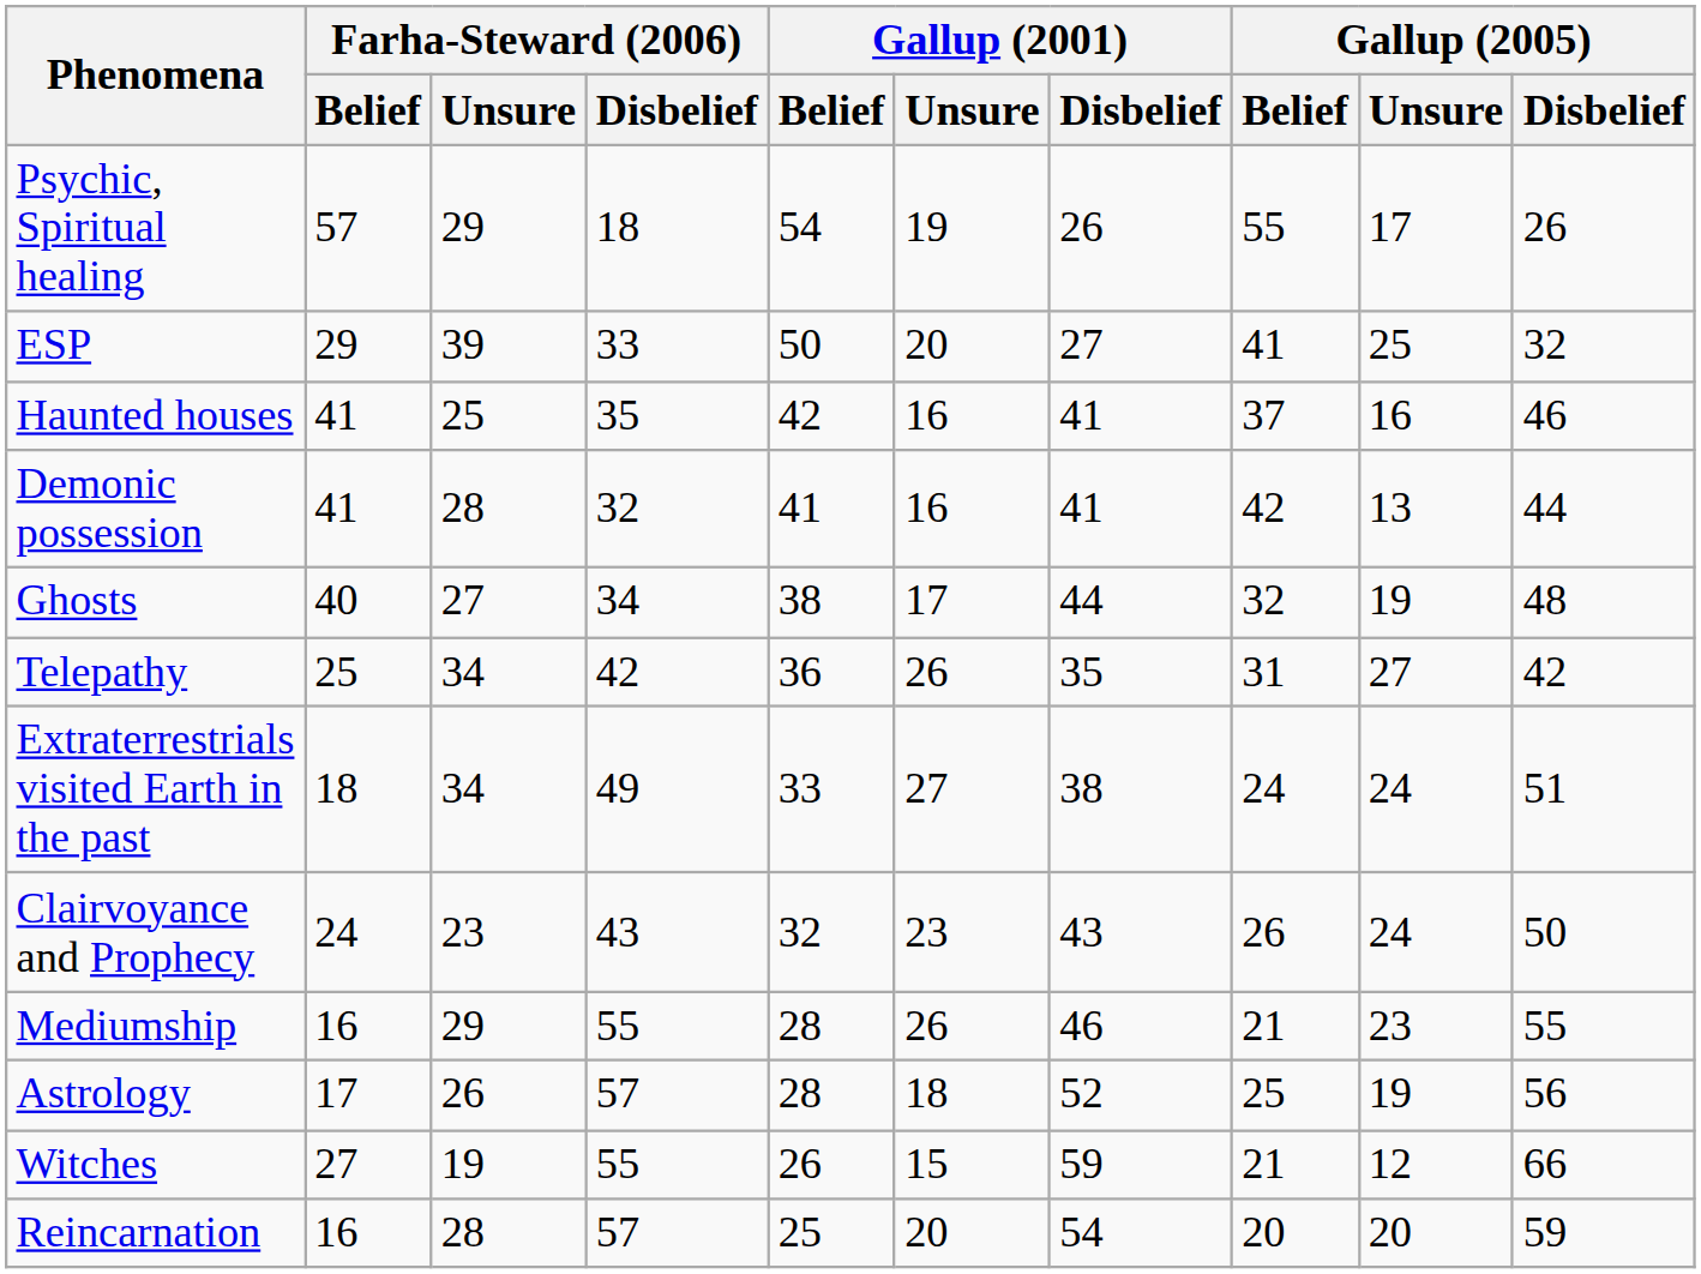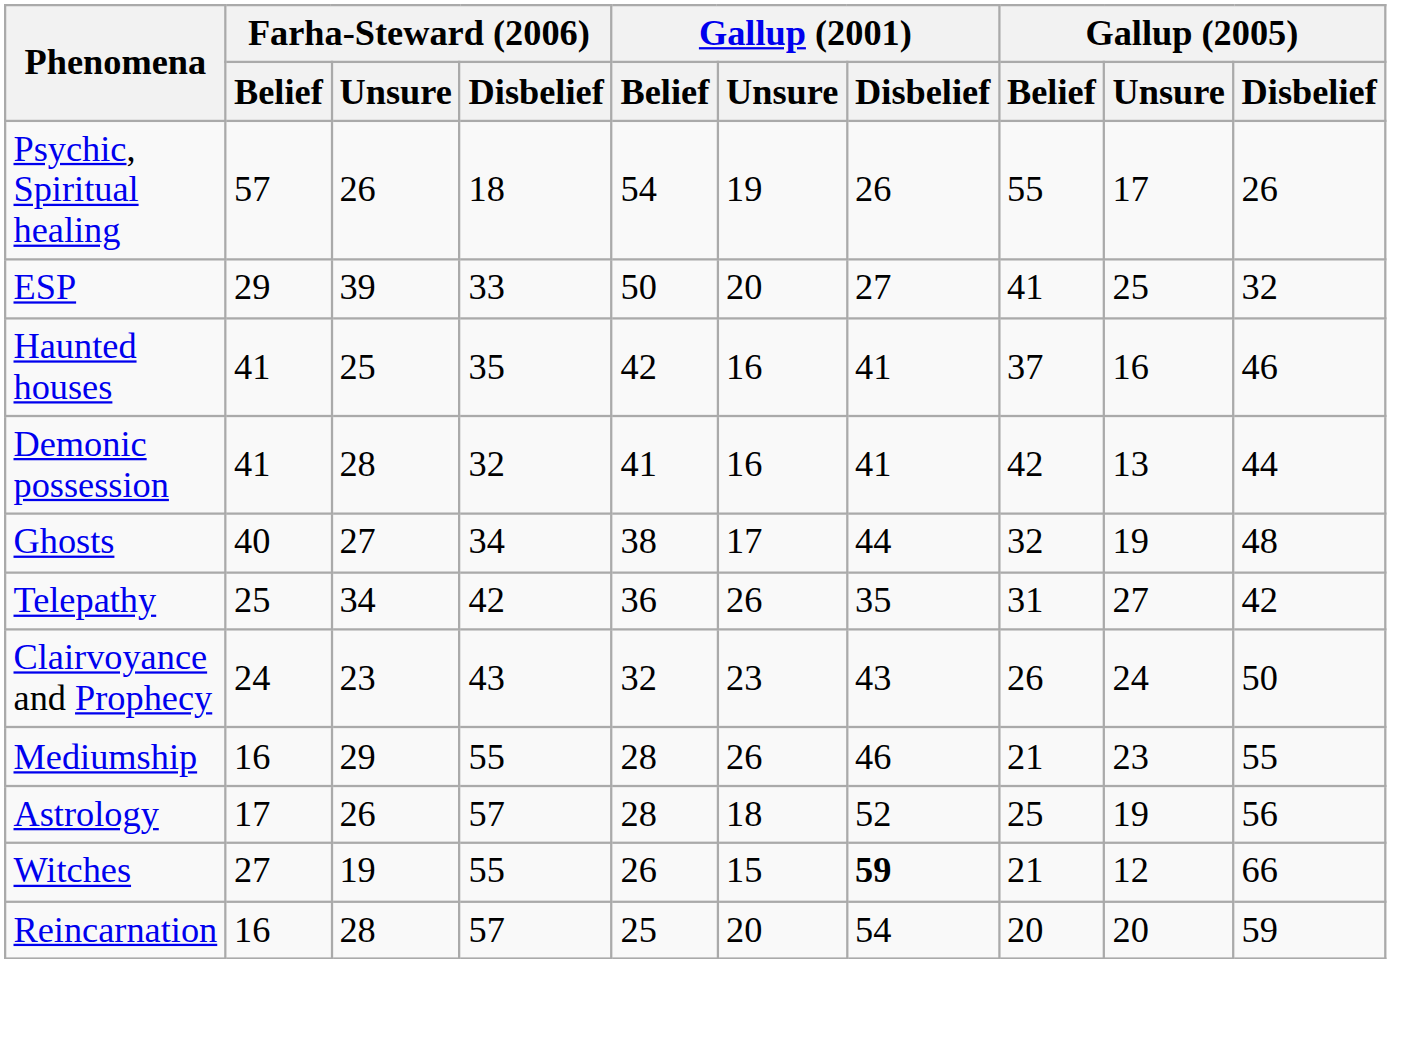Psychic, Spiritual healing | Farha-Steward (2006) / Unsure: 29 -> 26
- row: Extraterrestrials visited Earth in the past | 18 | 34 | 49 | 33 | 27 | 38 | 24 | 24 | 51
Witches | Gallup (2001) / Disbelief: normal -> bold
